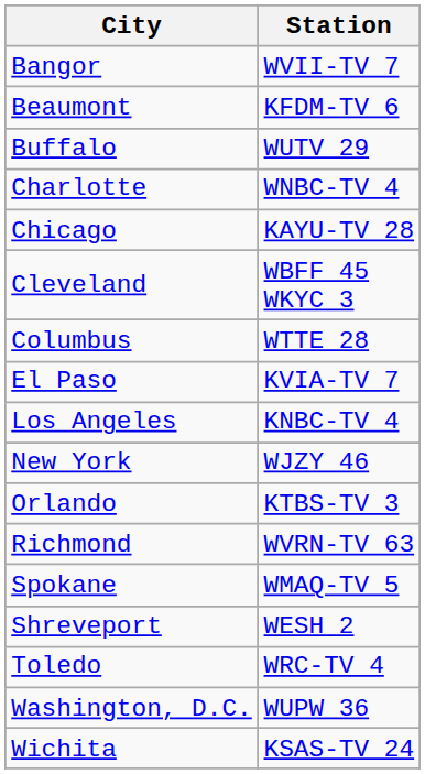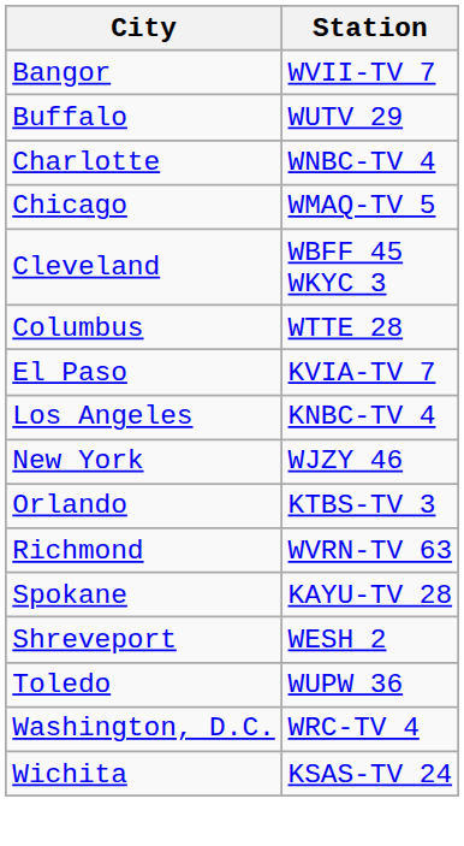- row: Beaumont | KFDM-TV 6
Chicago | Station: KAYU-TV 28 -> WMAQ-TV 5
Spokane | Station: WMAQ-TV 5 -> KAYU-TV 28
Toledo | Station: WRC-TV 4 -> WUPW 36
Washington, D.C. | Station: WUPW 36 -> WRC-TV 4
